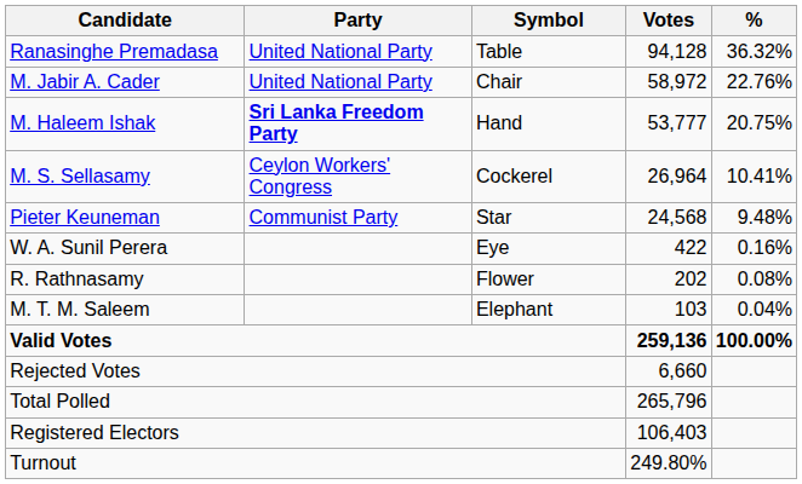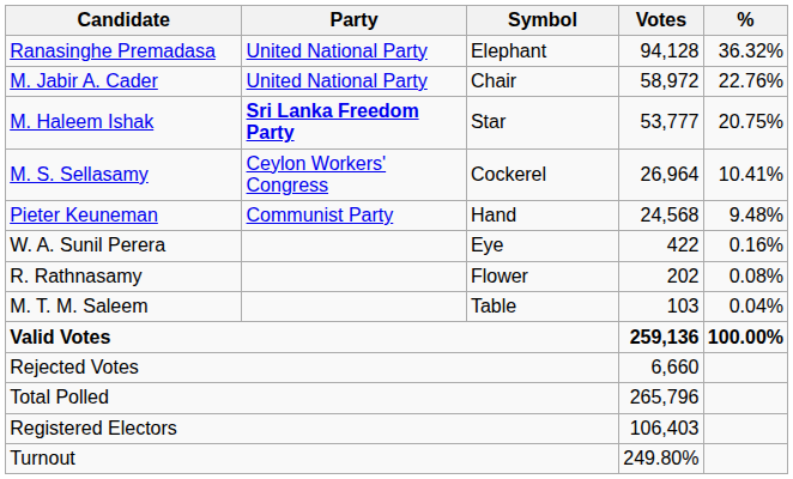Ranasinghe Premadasa | Symbol: Table -> Elephant
M. Haleem Ishak | Symbol: Hand -> Star
Pieter Keuneman | Symbol: Star -> Hand
M. T. M. Saleem | Symbol: Elephant -> Table
